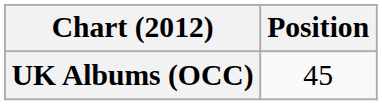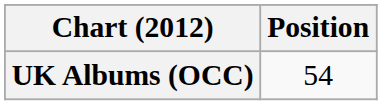UK Albums (OCC) | Position: 45 -> 54
